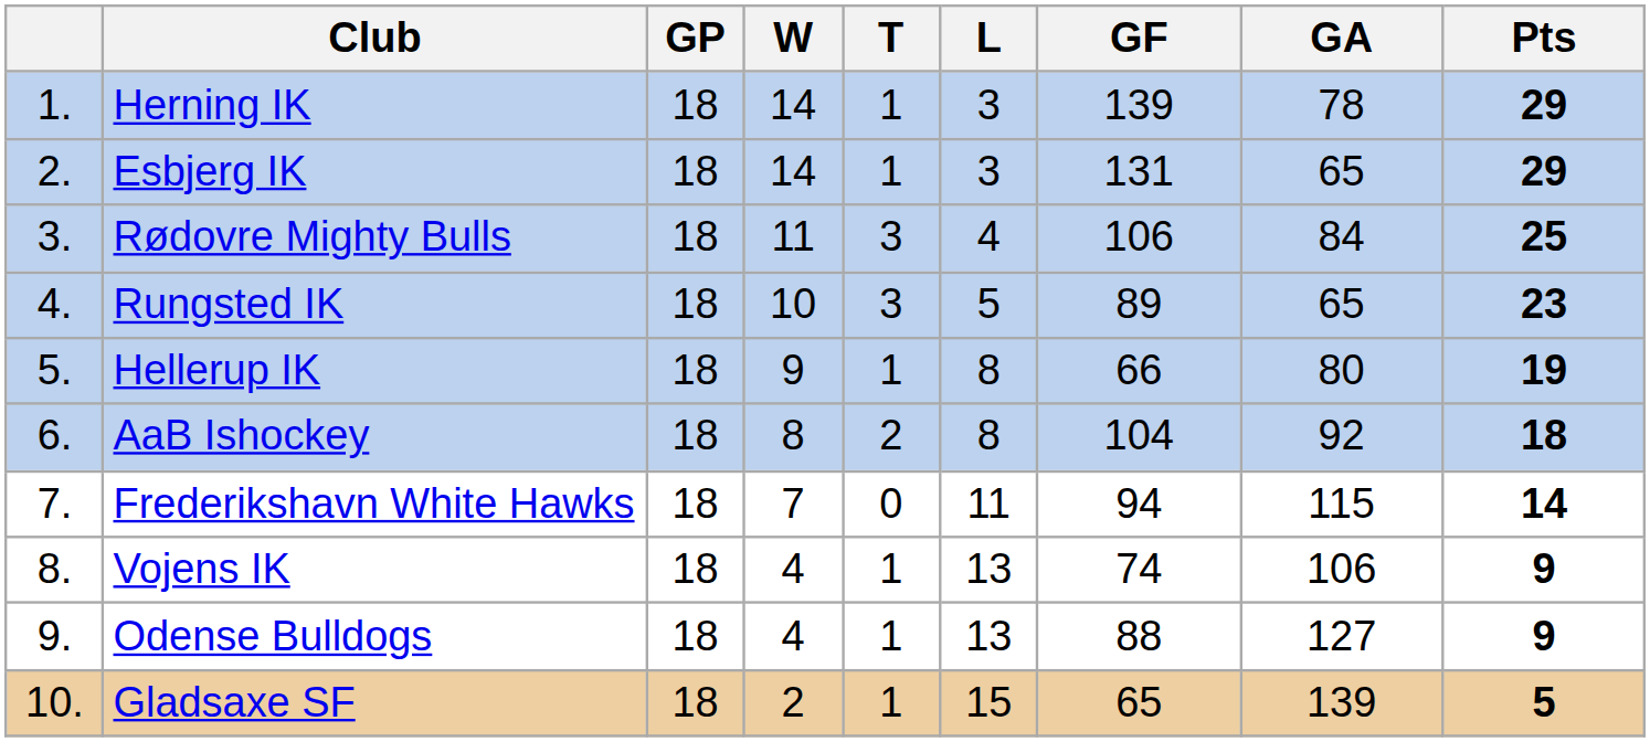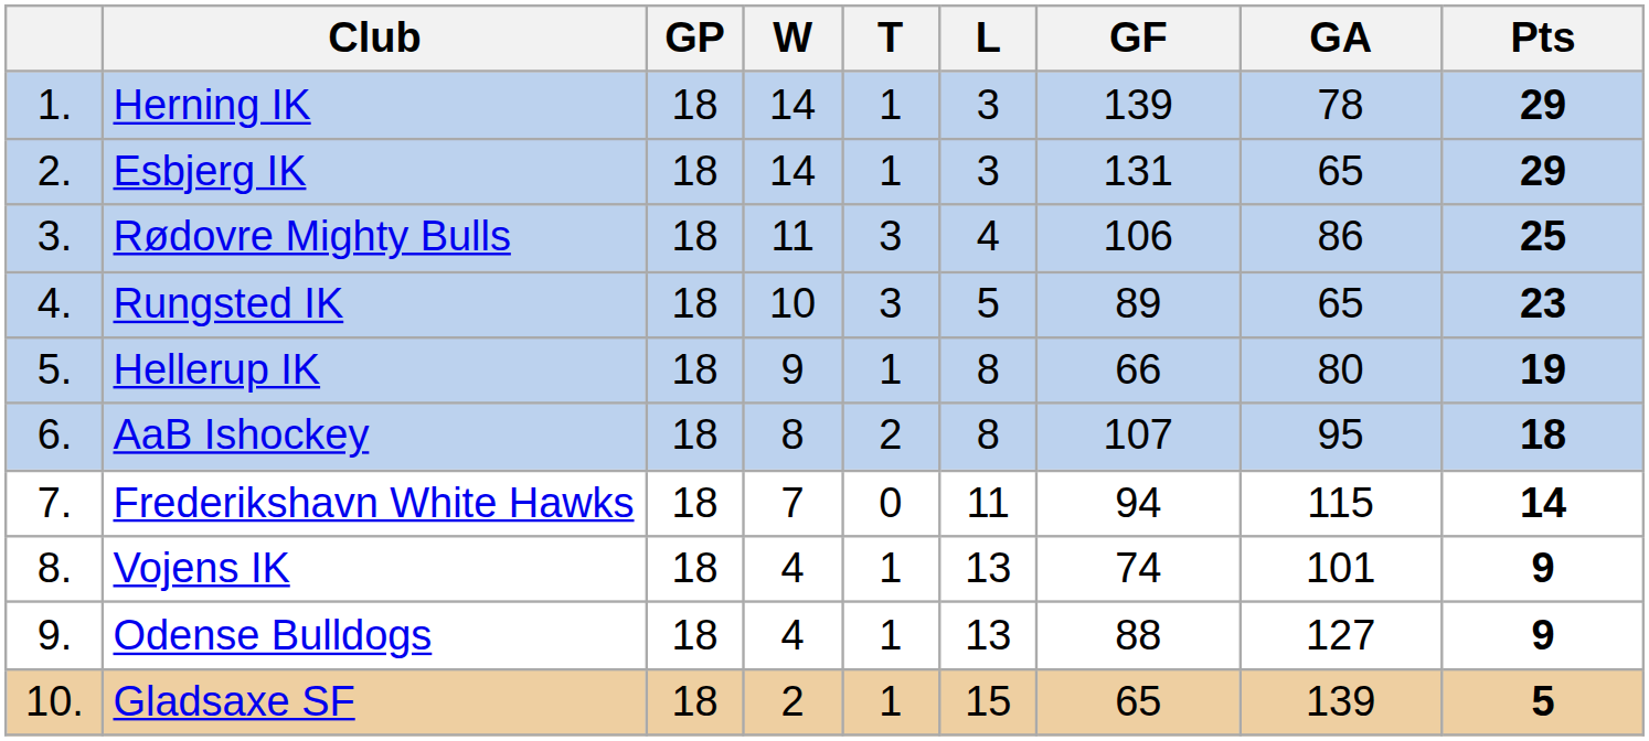Rødovre Mighty Bulls | GA: 84 -> 86
AaB Ishockey | GF: 104 -> 107
AaB Ishockey | GA: 92 -> 95
Vojens IK | GA: 106 -> 101
